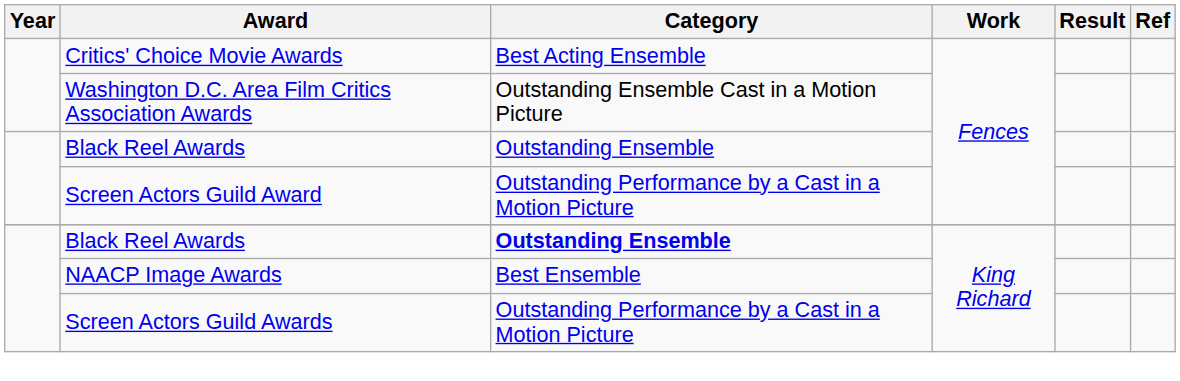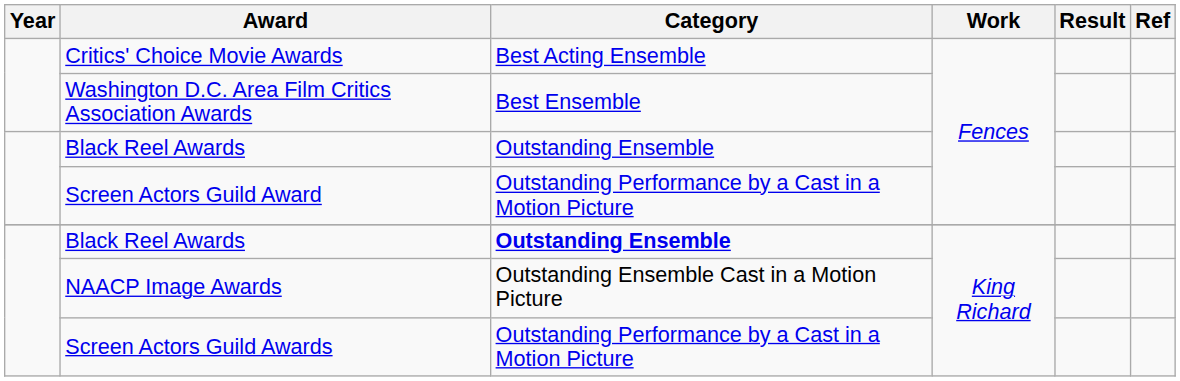Washington D.C. Area Film Critics Association Awards | Category: Outstanding Ensemble Cast in a Motion Picture -> Best Ensemble
NAACP Image Awards | Category: Best Ensemble -> Outstanding Ensemble Cast in a Motion Picture
